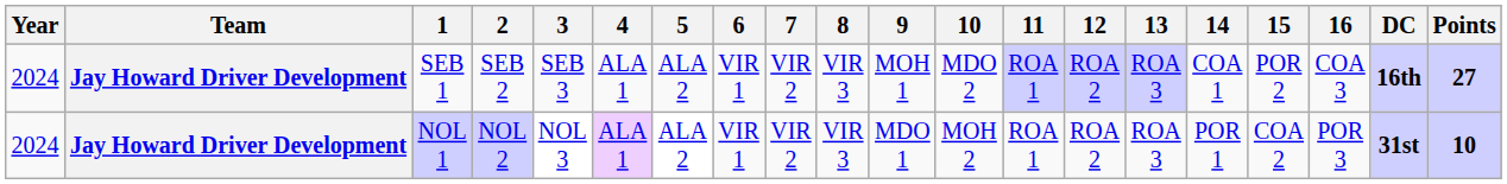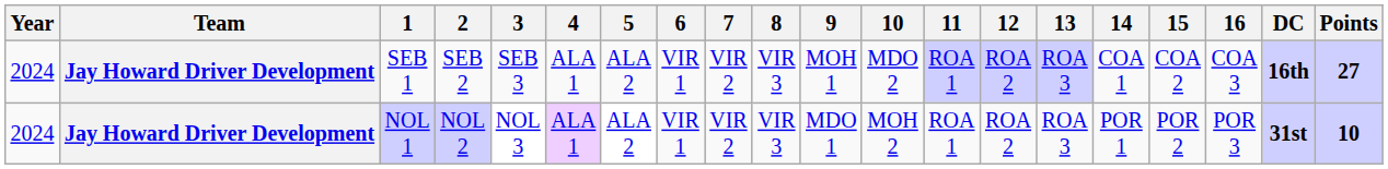SEB 1 | 15: POR 2 -> COA 2
NOL 1 | 15: COA 2 -> POR 2
